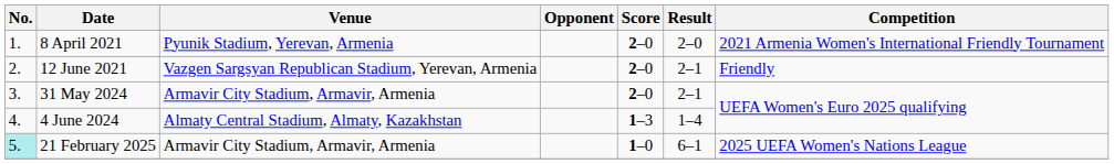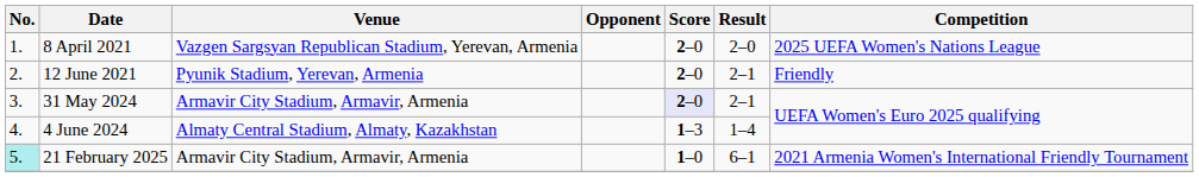8 April 2021 | Venue: Pyunik Stadium, Yerevan, Armenia -> Vazgen Sargsyan Republican Stadium, Yerevan, Armenia
8 April 2021 | Competition: 2021 Armenia Women's International Friendly Tournament -> 2025 UEFA Women's Nations League
12 June 2021 | Venue: Vazgen Sargsyan Republican Stadium, Yerevan, Armenia -> Pyunik Stadium, Yerevan, Armenia
31 May 2024 | Score: no background -> lavender background
21 February 2025 | Competition: 2025 UEFA Women's Nations League -> 2021 Armenia Women's International Friendly Tournament
